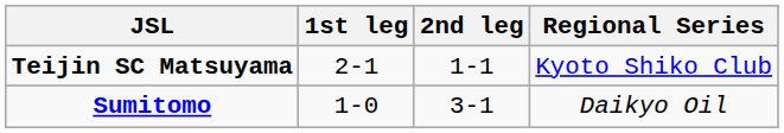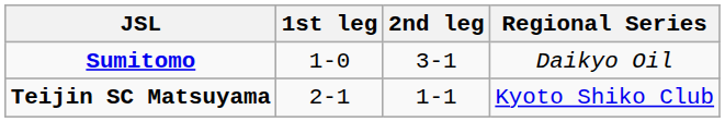rows swapped: Teijin SC Matsuyama <-> Sumitomo
